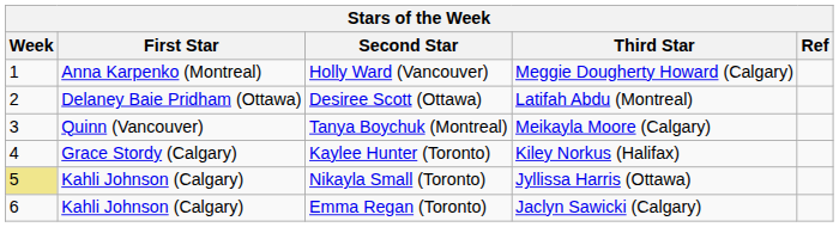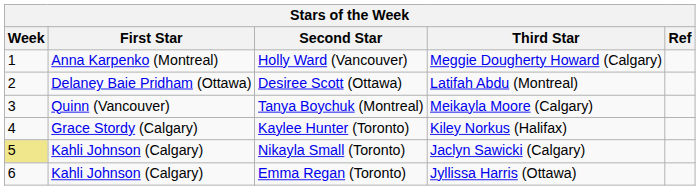Nikayla Small (Toronto) | Third Star: Jyllissa Harris (Ottawa) -> Jaclyn Sawicki (Calgary)
Emma Regan (Toronto) | Third Star: Jaclyn Sawicki (Calgary) -> Jyllissa Harris (Ottawa)
